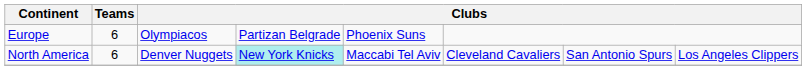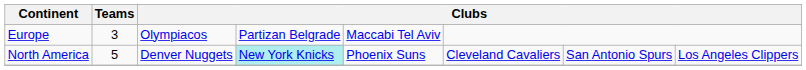Europe | Teams: 6 -> 3
Europe | column 5: Phoenix Suns -> Maccabi Tel Aviv
North America | Teams: 6 -> 5
North America | column 5: Maccabi Tel Aviv -> Phoenix Suns
